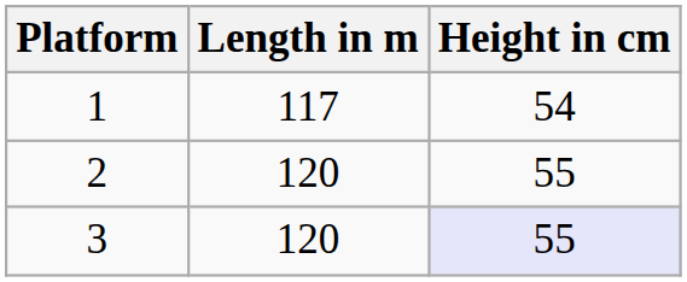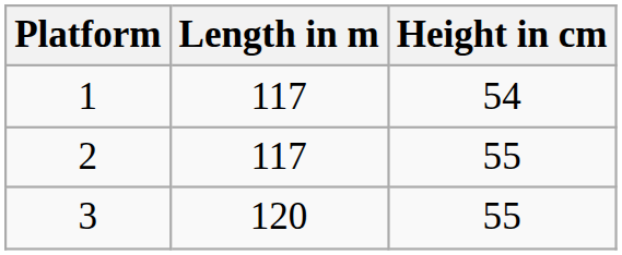2 | Length in m: 120 -> 117
3 | Height in cm: lavender background -> no background
